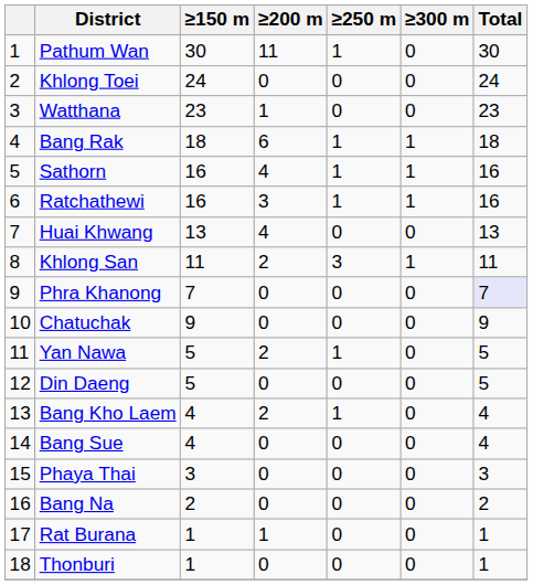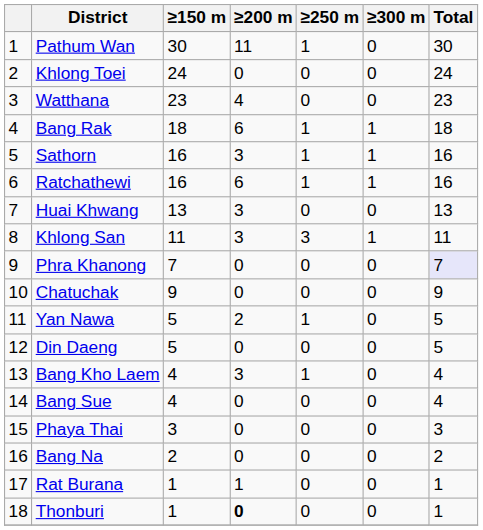Watthana | ≥200 m: 1 -> 4
Sathorn | ≥200 m: 4 -> 3
Ratchathewi | ≥200 m: 3 -> 6
Huai Khwang | ≥200 m: 4 -> 3
Khlong San | ≥200 m: 2 -> 3
Bang Kho Laem | ≥200 m: 2 -> 3
Thonburi | ≥200 m: normal -> bold
